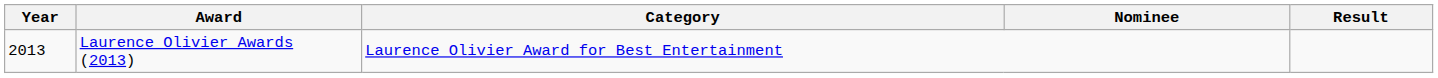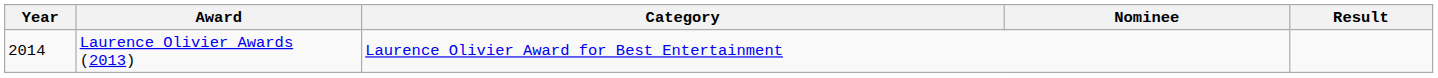Laurence Olivier Awards (2013) | Year: 2013 -> 2014
